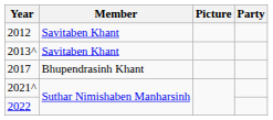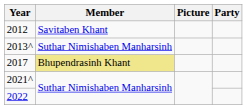2013^ | Member: Savitaben Khant -> Suthar Nimishaben Manharsinh
2017 | Member: no background -> khaki background
